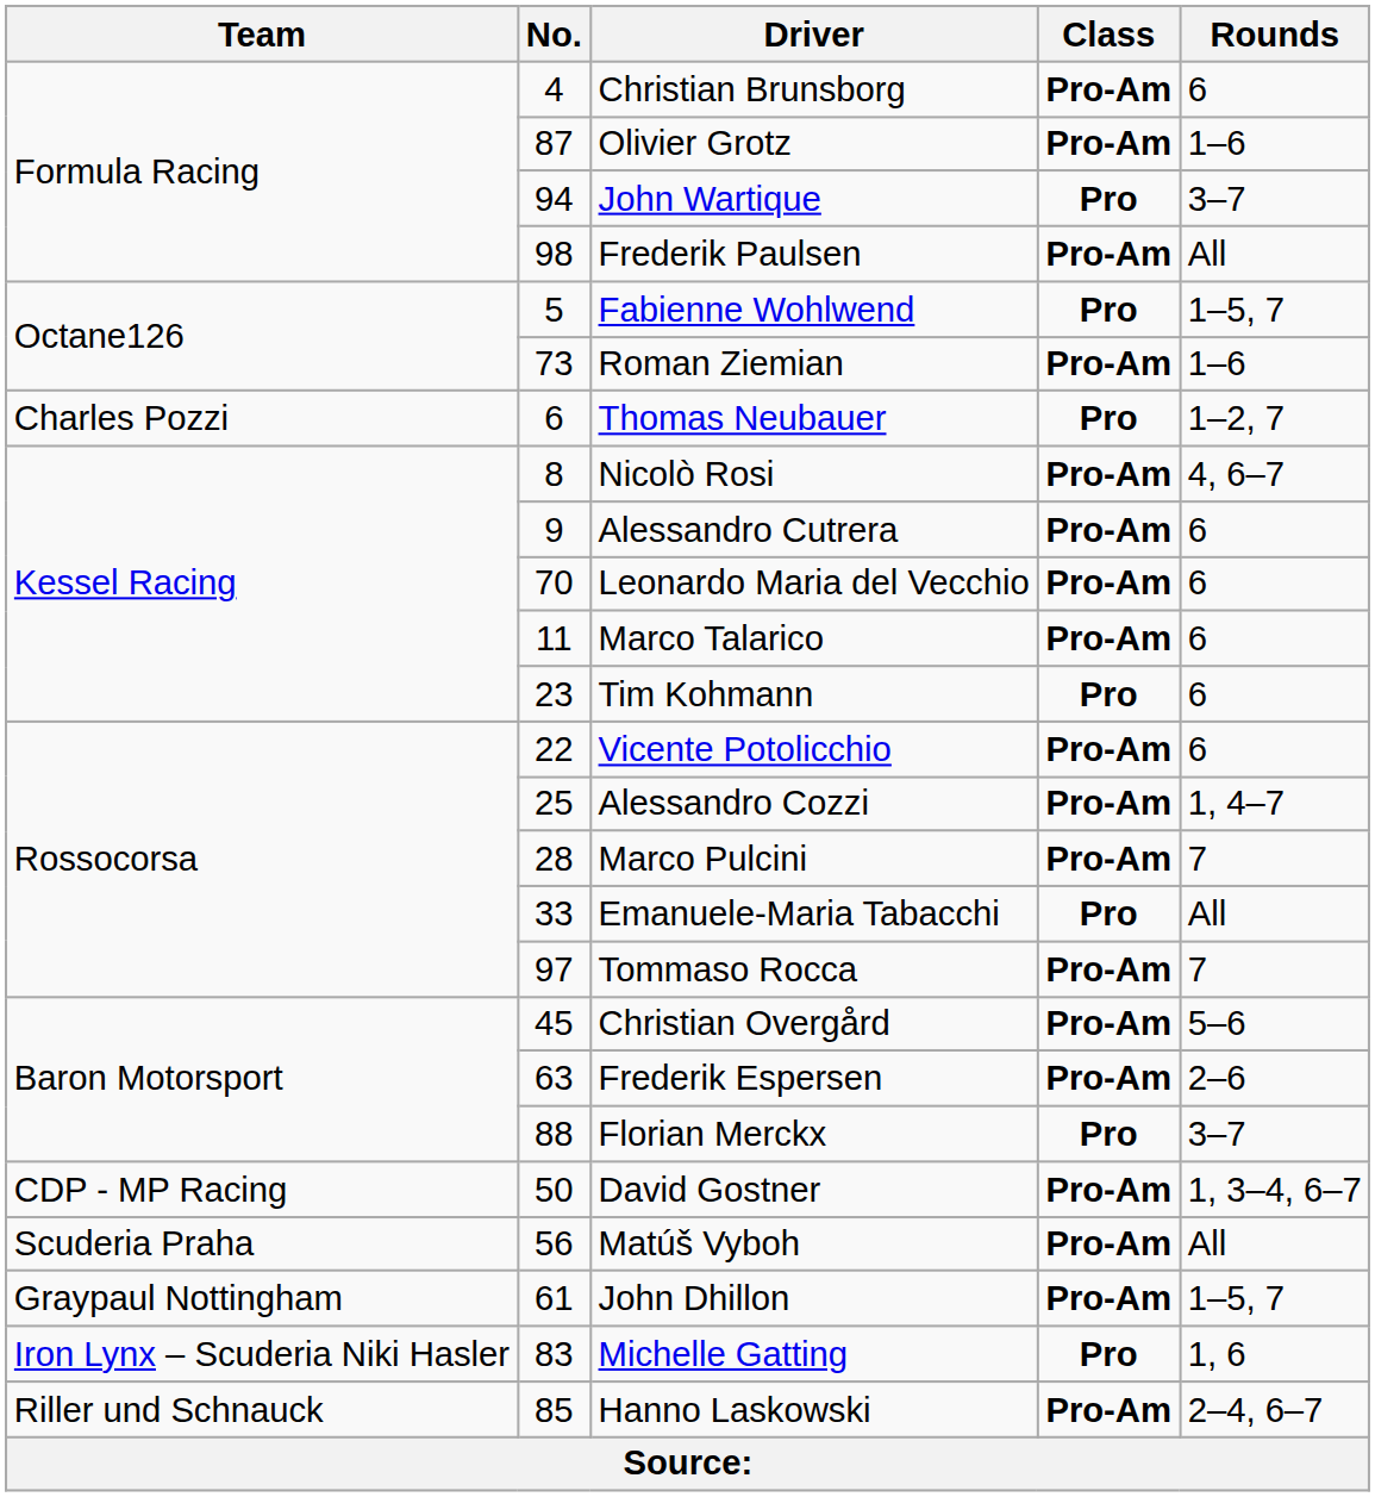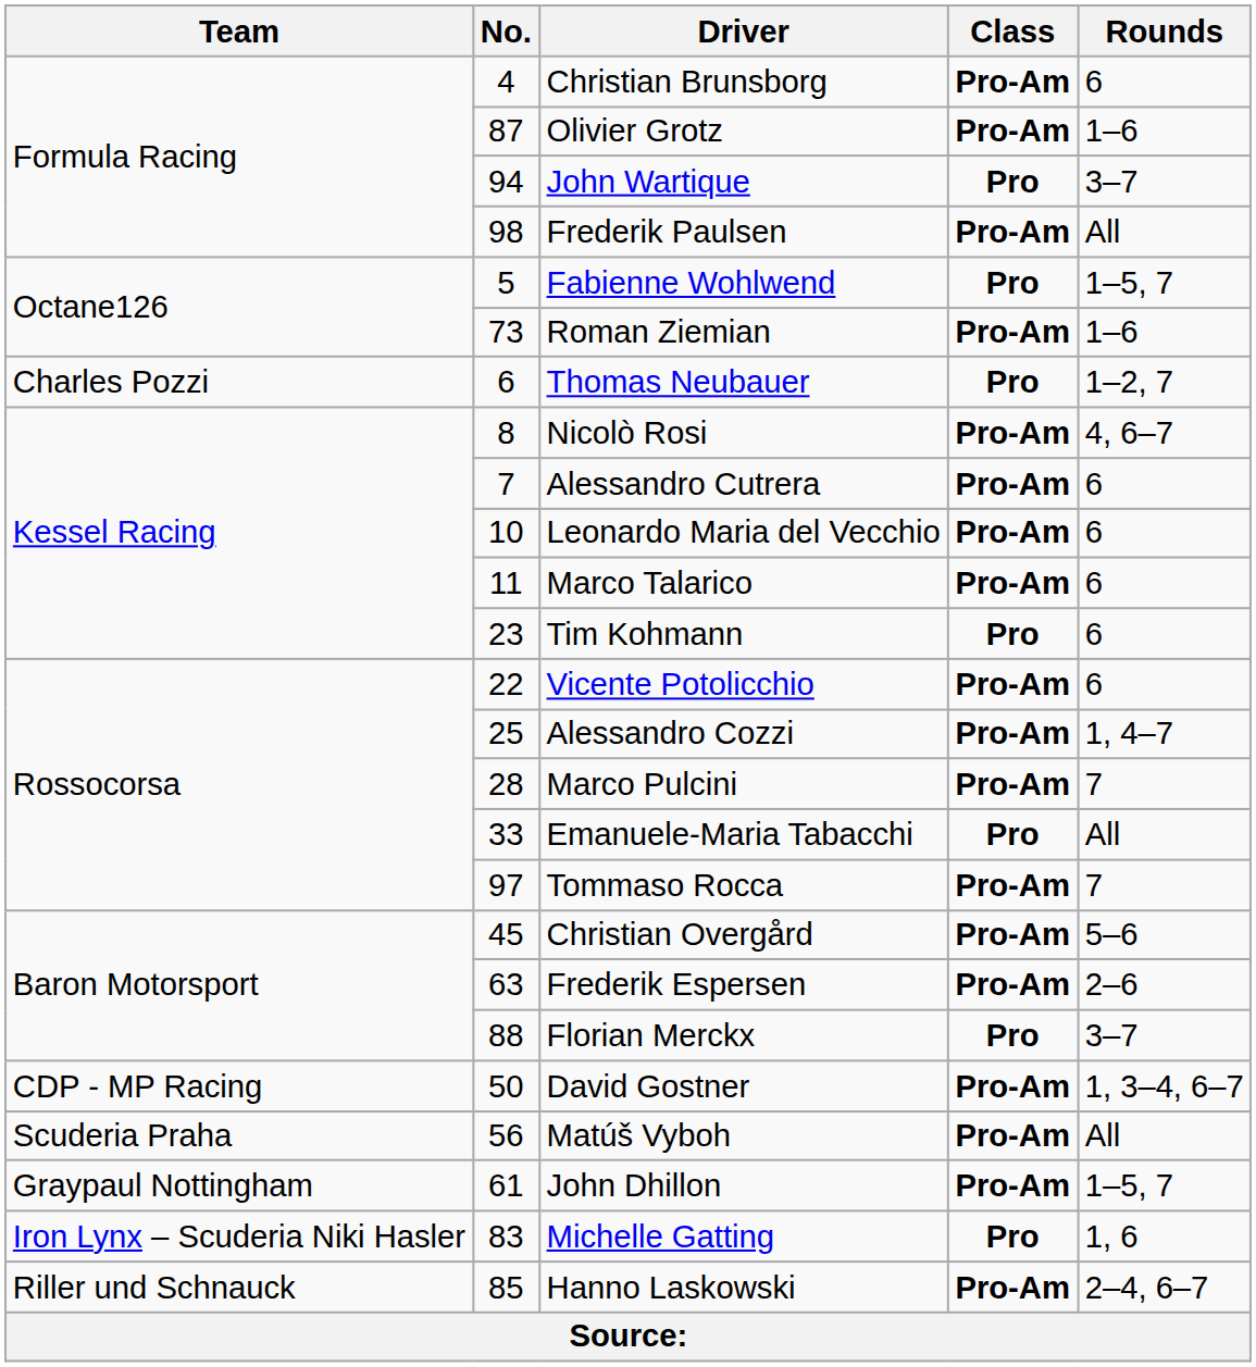Alessandro Cutrera | No.: 9 -> 7
Leonardo Maria del Vecchio | No.: 70 -> 10
